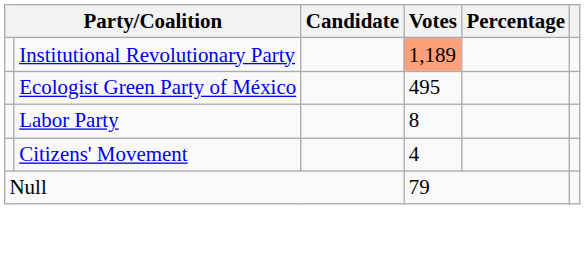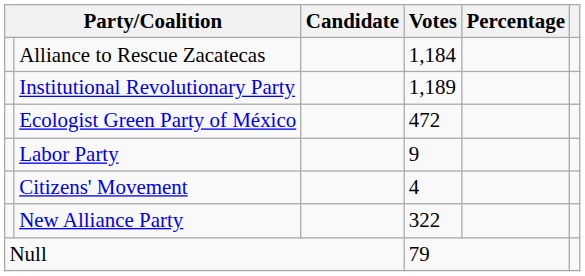+ row: Alliance to Rescue Zacatecas | 1,184
Institutional Revolutionary Party | Votes: lightsalmon background -> no background
Ecologist Green Party of México | Votes: 495 -> 472
Labor Party | Votes: 8 -> 9
+ row: New Alliance Party | 322
